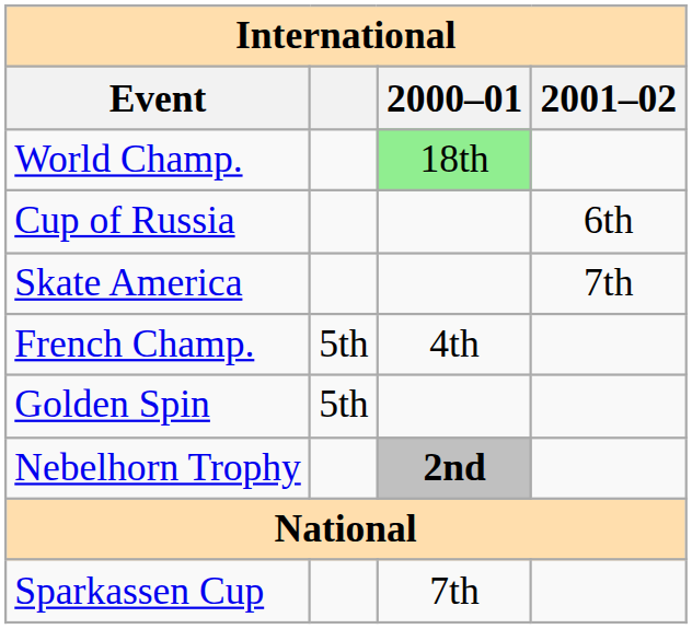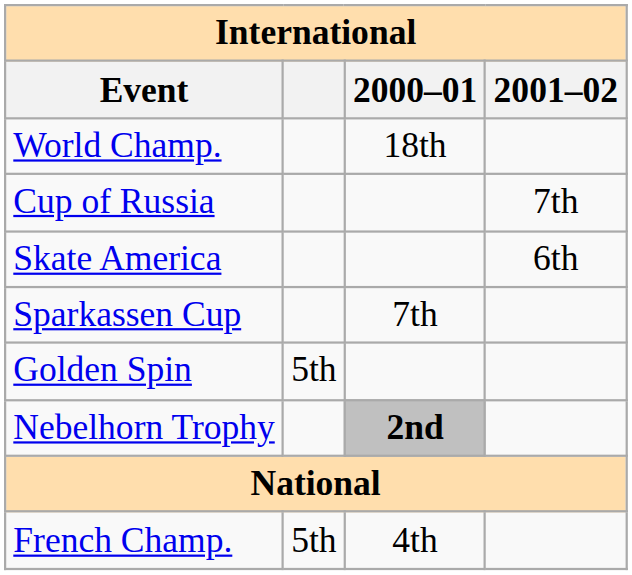World Champ. | 2000–01: lightgreen background -> no background
Cup of Russia | 2001–02: 6th -> 7th
Skate America | 2001–02: 7th -> 6th
rows swapped: Sparkassen Cup <-> French Champ.
